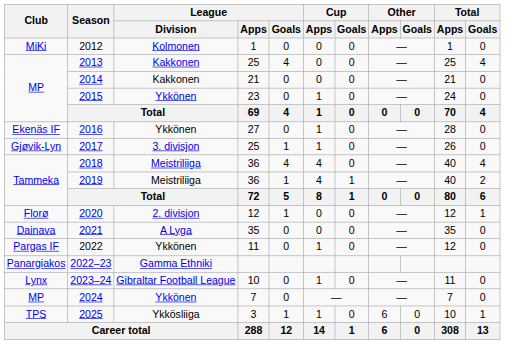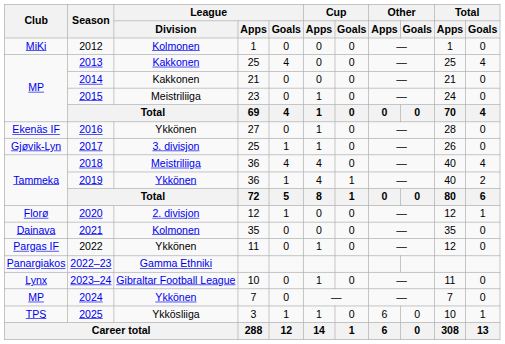2015 | League / Division: Ykkönen -> Meistriliiga
2019 | League / Division: Meistriliiga -> Ykkönen
2021 | League / Division: A Lyga -> Kolmonen
